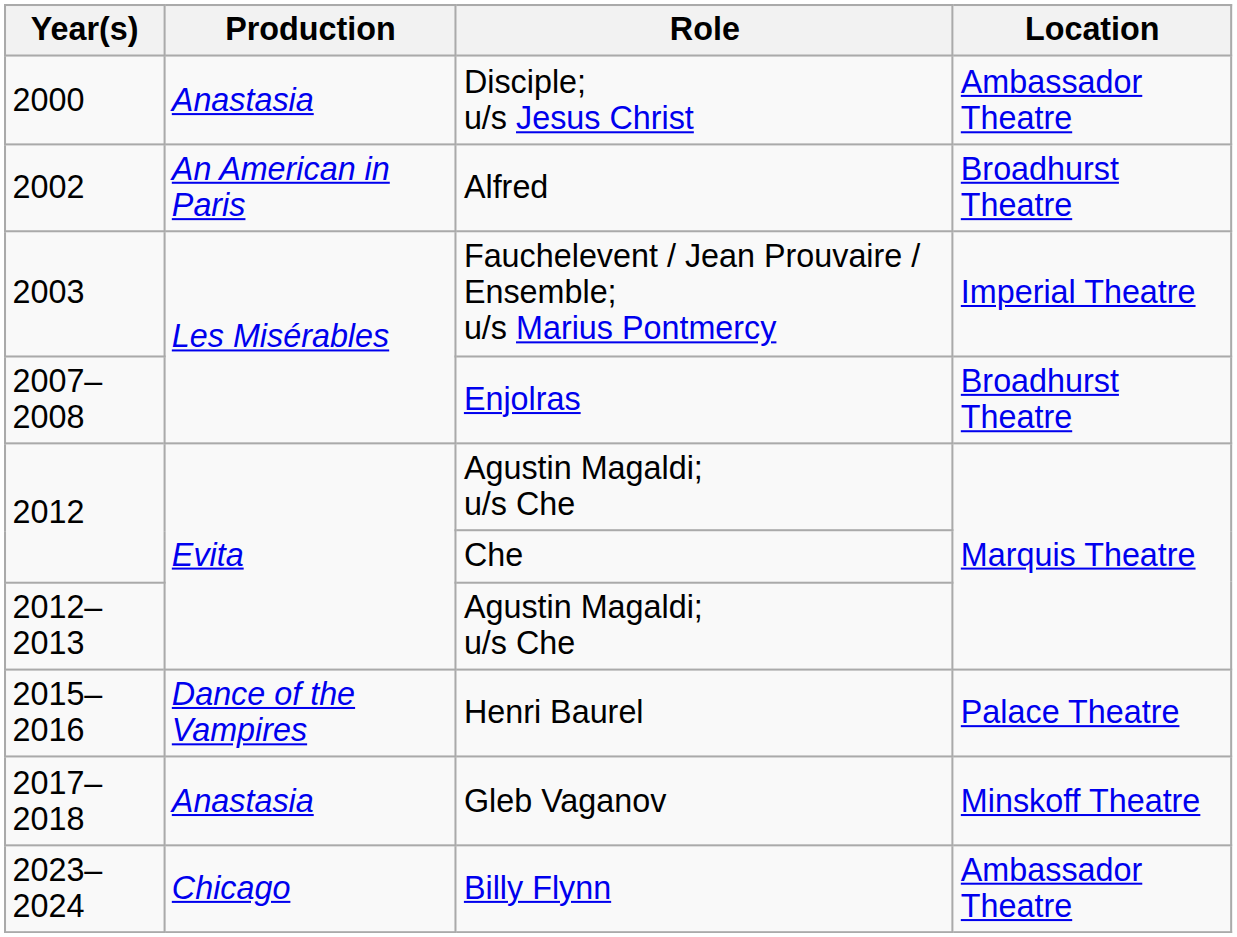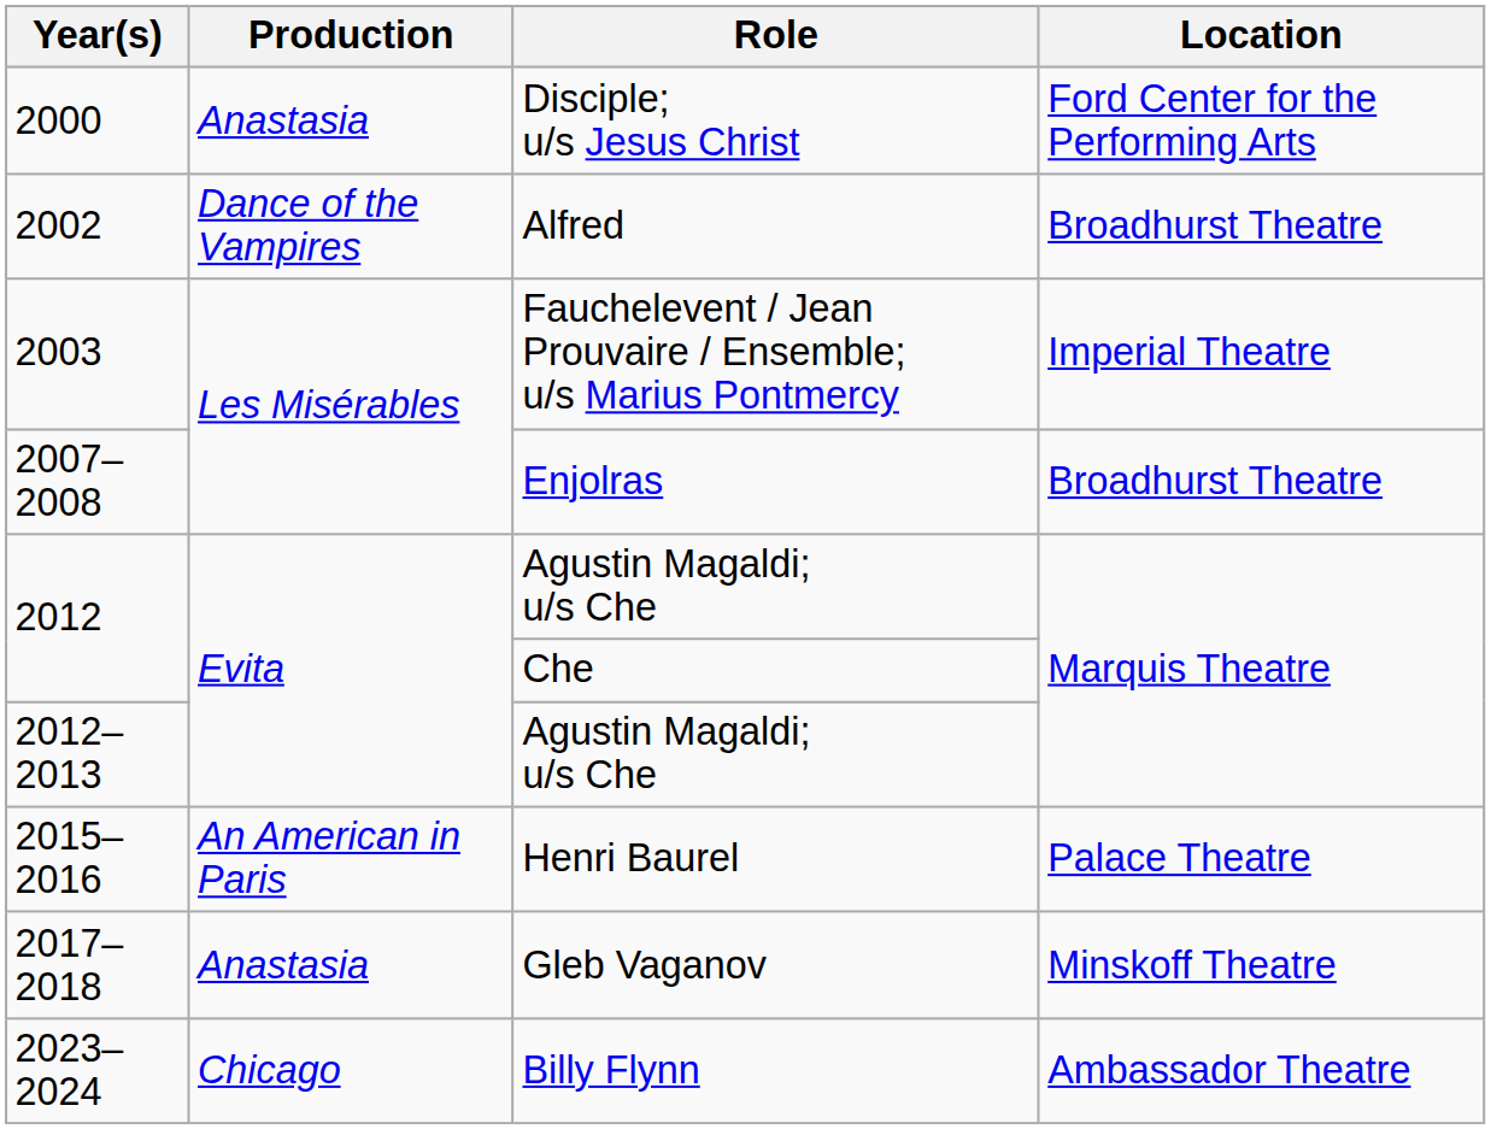Disciple; u/s Jesus Christ | Location: Ambassador Theatre -> Ford Center for the Performing Arts
Alfred | Production: An American in Paris -> Dance of the Vampires
Henri Baurel | Production: Dance of the Vampires -> An American in Paris
